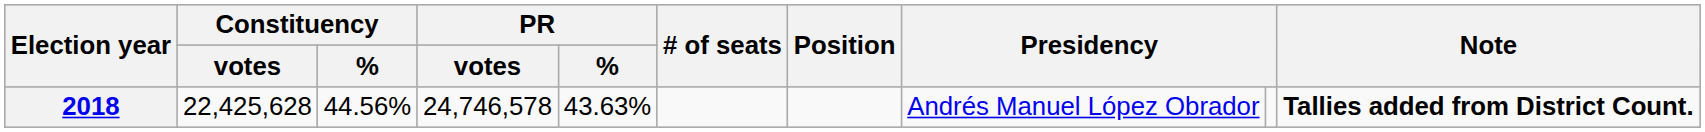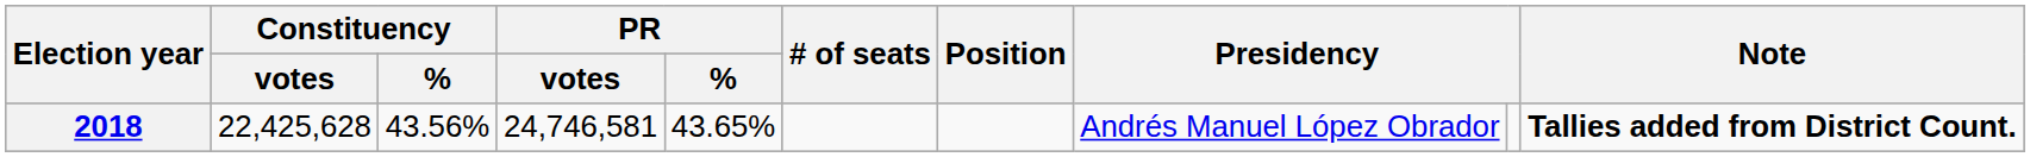2018 | Constituency / %: 44.56% -> 43.56%
2018 | PR / votes: 24,746,578 -> 24,746,581
2018 | PR / %: 43.63% -> 43.65%
